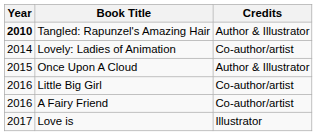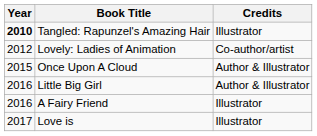Tangled: Rapunzel's Amazing Hair | Credits: Author & Illustrator -> Illustrator
Lovely: Ladies of Animation | Year: 2014 -> 2012
Little Big Girl | Credits: Co-author/artist -> Author & Illustrator
A Fairy Friend | Credits: Co-author/artist -> Illustrator
